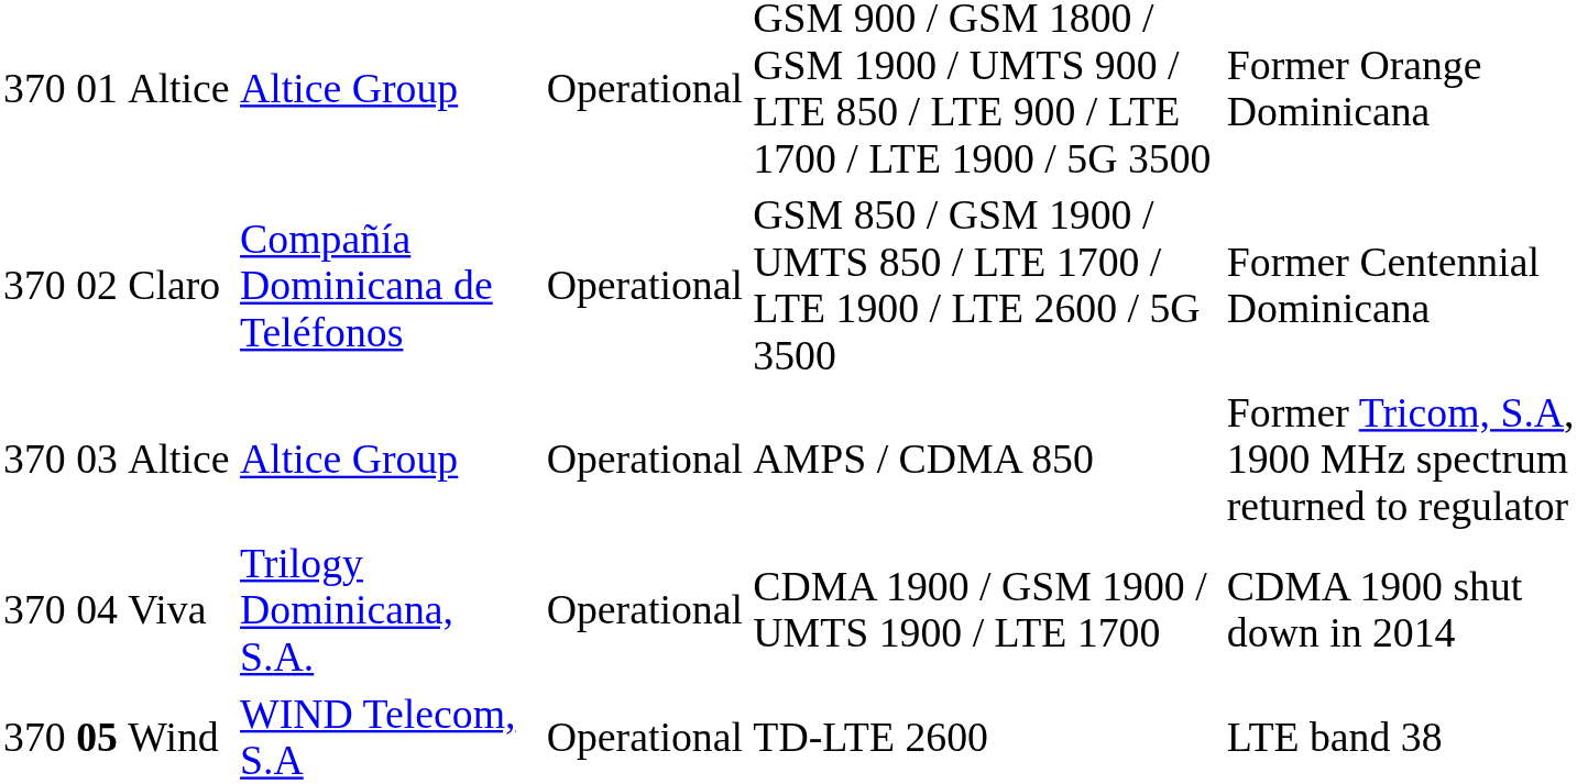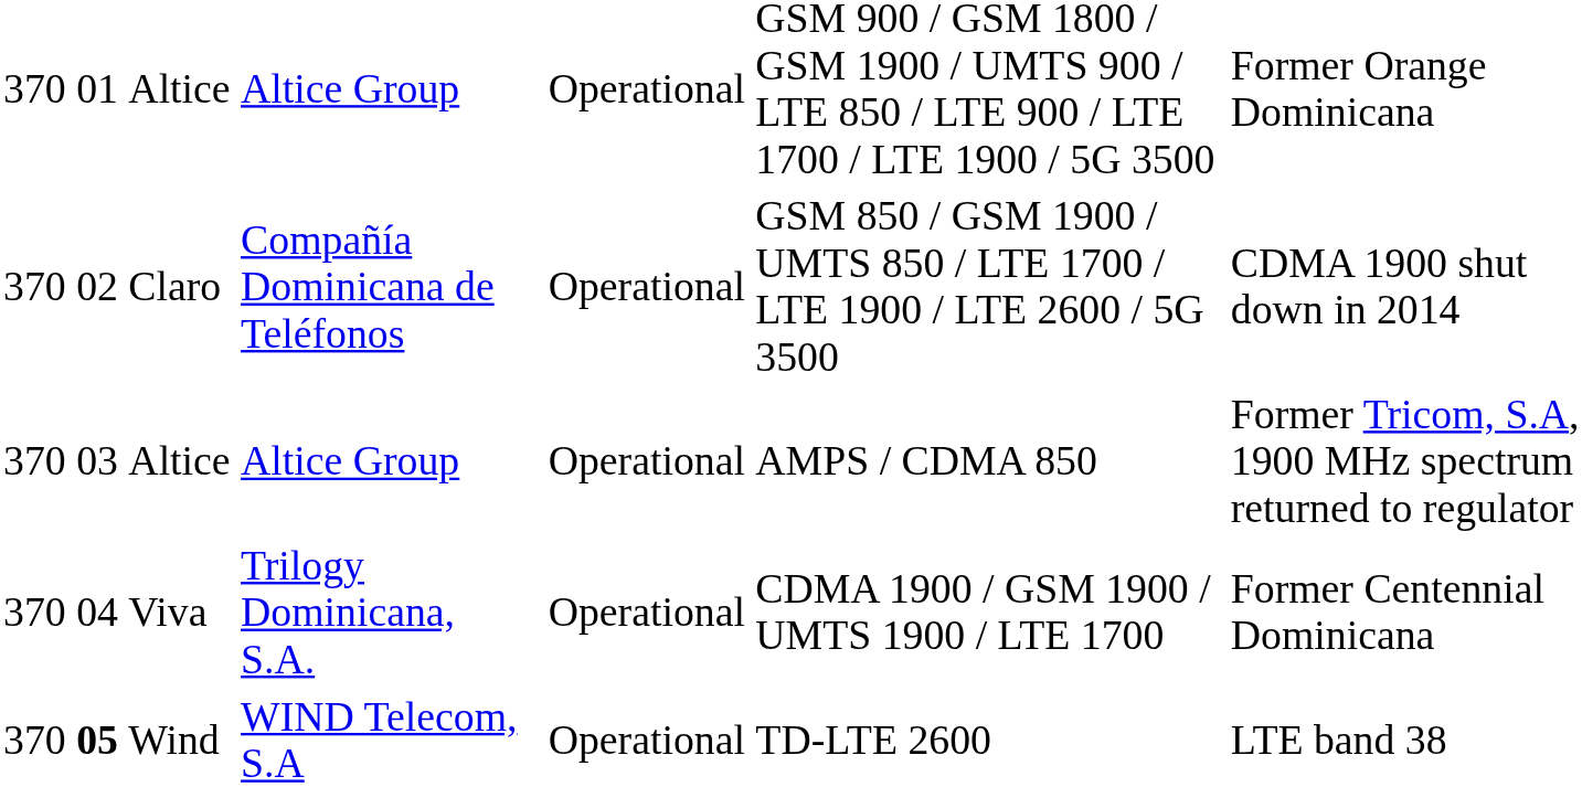Claro | column 7: Former Centennial Dominicana -> CDMA 1900 shut down in 2014
Viva | column 7: CDMA 1900 shut down in 2014 -> Former Centennial Dominicana
